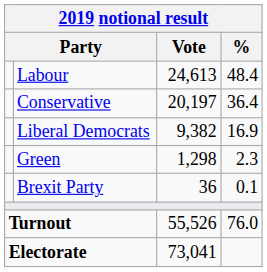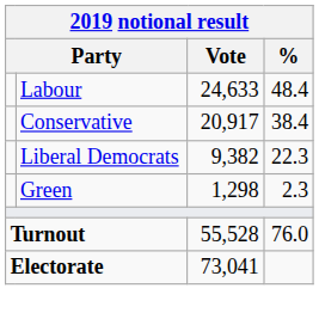Labour | Vote: 24,613 -> 24,633
Conservative | Vote: 20,197 -> 20,917
Conservative | %: 36.4 -> 38.4
Liberal Democrats | %: 16.9 -> 22.3
- row: Brexit Party | 36 | 0.1
Turnout | Vote: 55,526 -> 55,528
